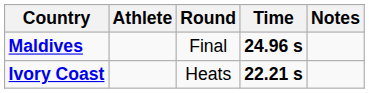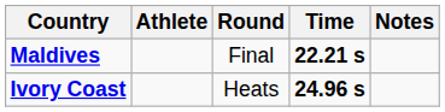Maldives | Time: 24.96 s -> 22.21 s
Ivory Coast | Time: 22.21 s -> 24.96 s
